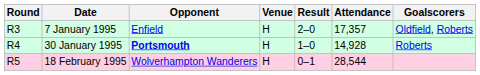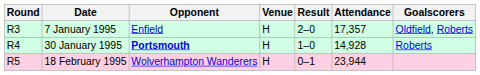18 February 1995 | Attendance: 28,544 -> 23,944
